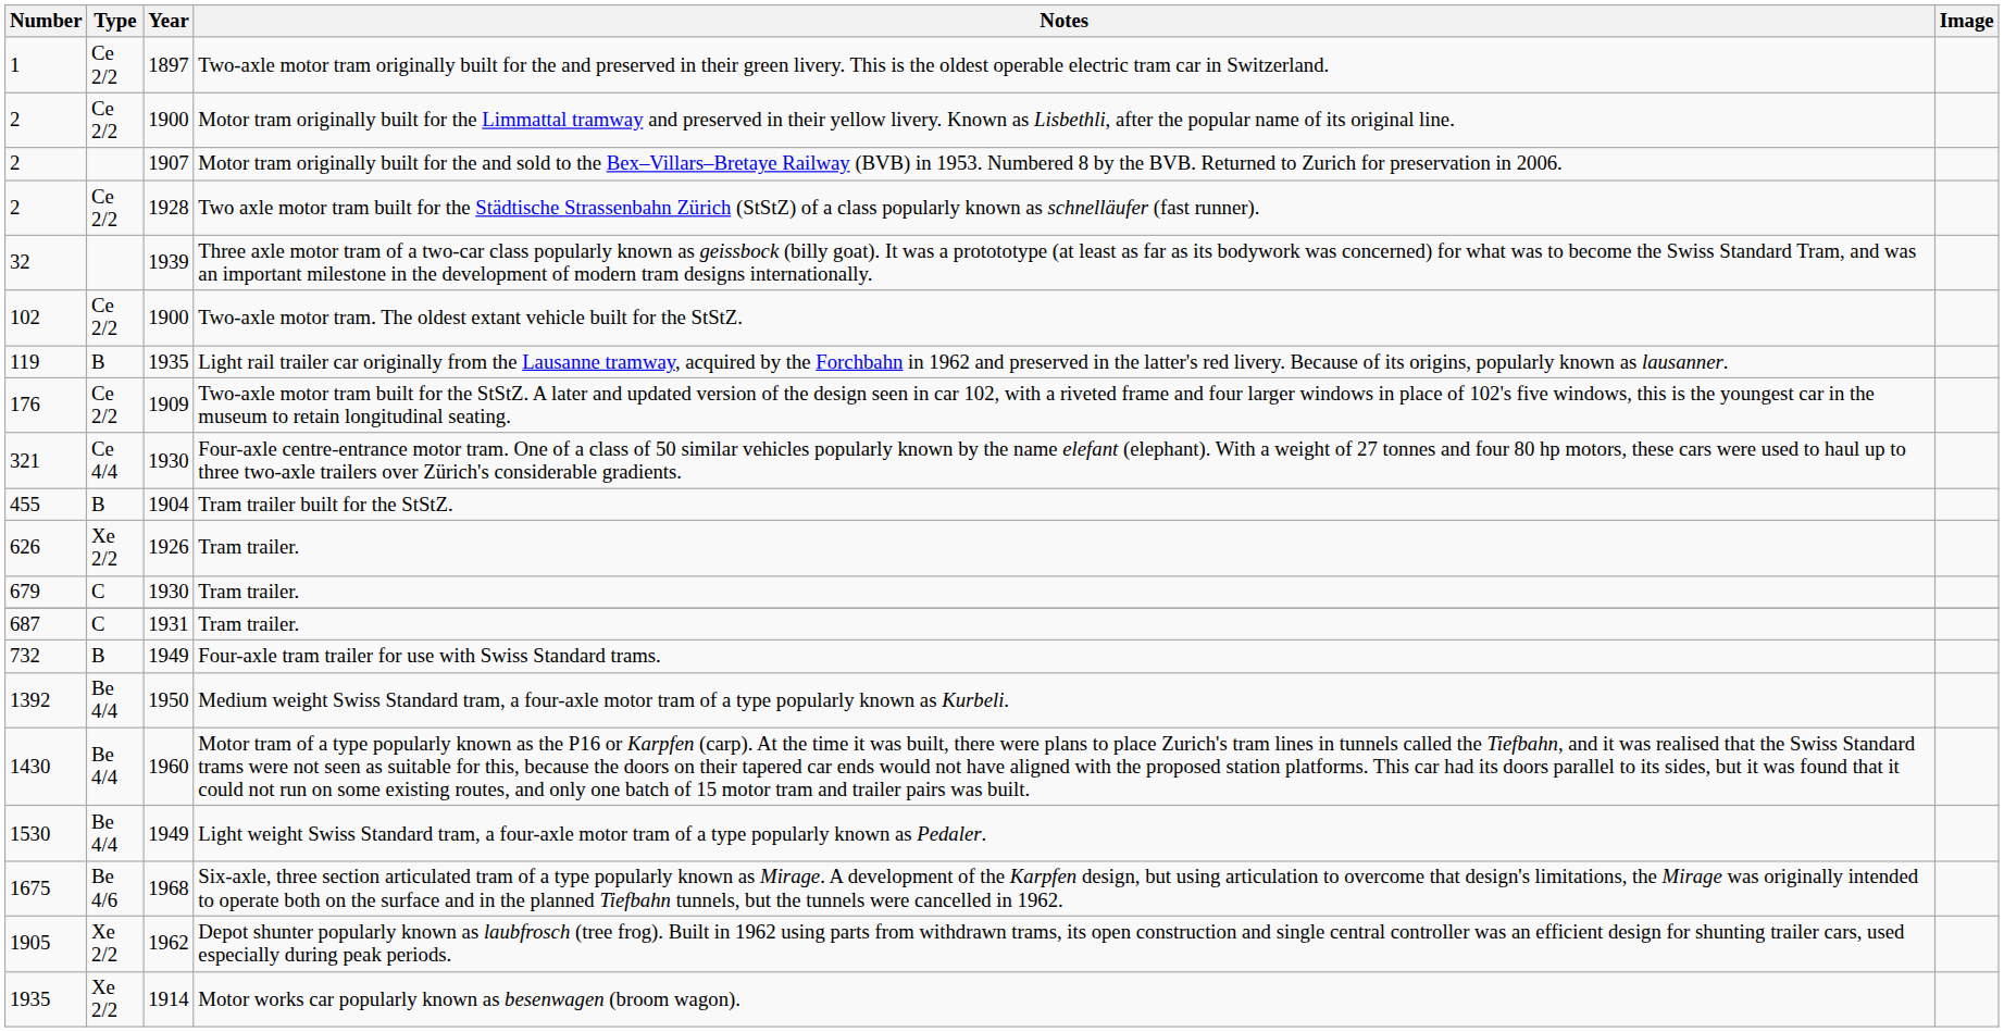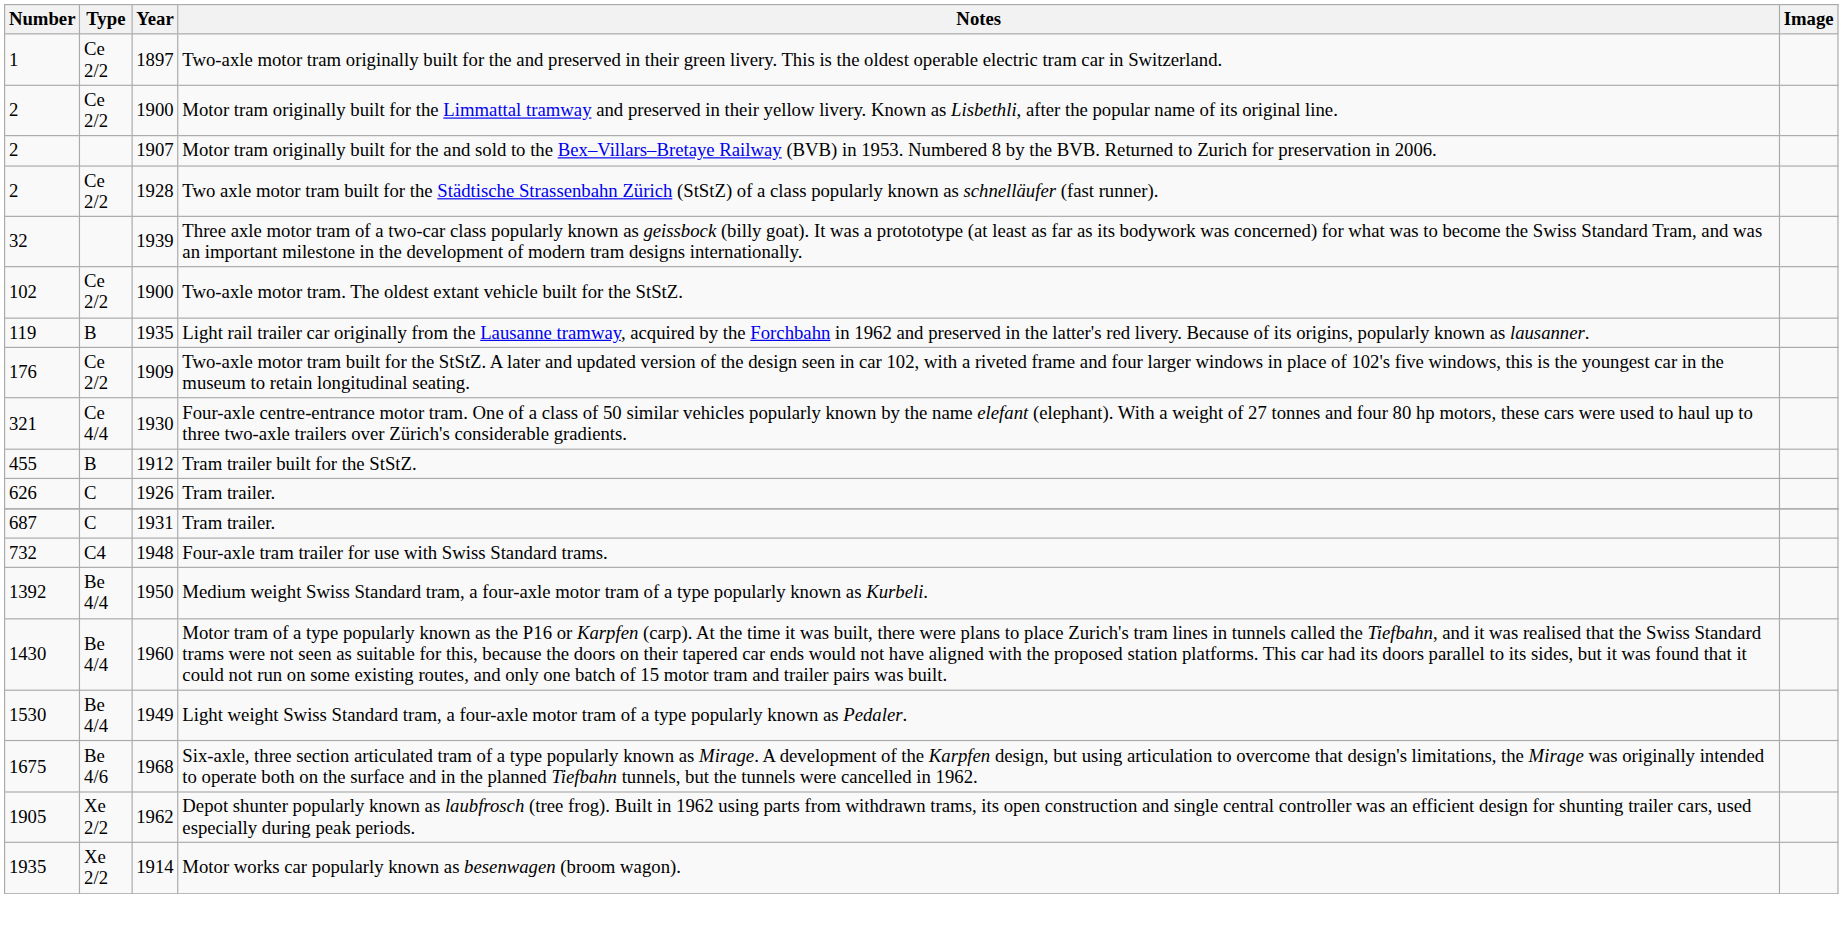Tram trailer built for the StStZ. | Year: 1904 -> 1912
626 / Tram trailer. | Type: Xe 2/2 -> C
- row: 679 | C | 1930 | Tram trailer.
Four-axle tram trailer for use with Swiss Standard trams. | Type: B -> C4
Four-axle tram trailer for use with Swiss Standard trams. | Year: 1949 -> 1948
